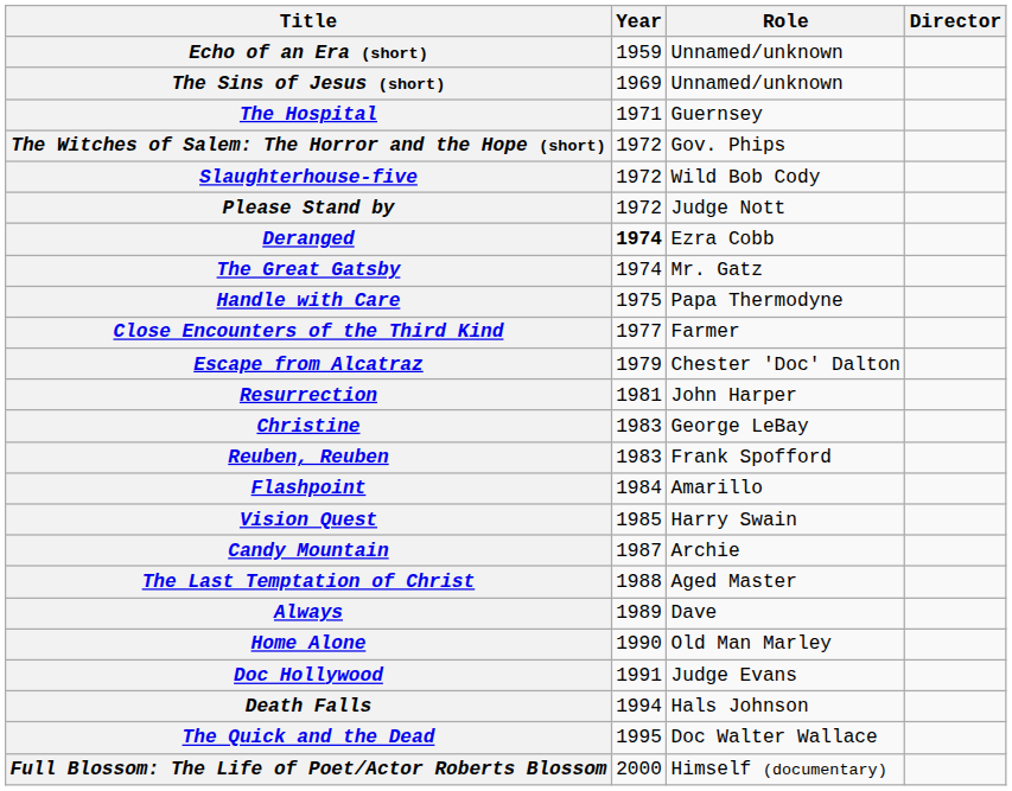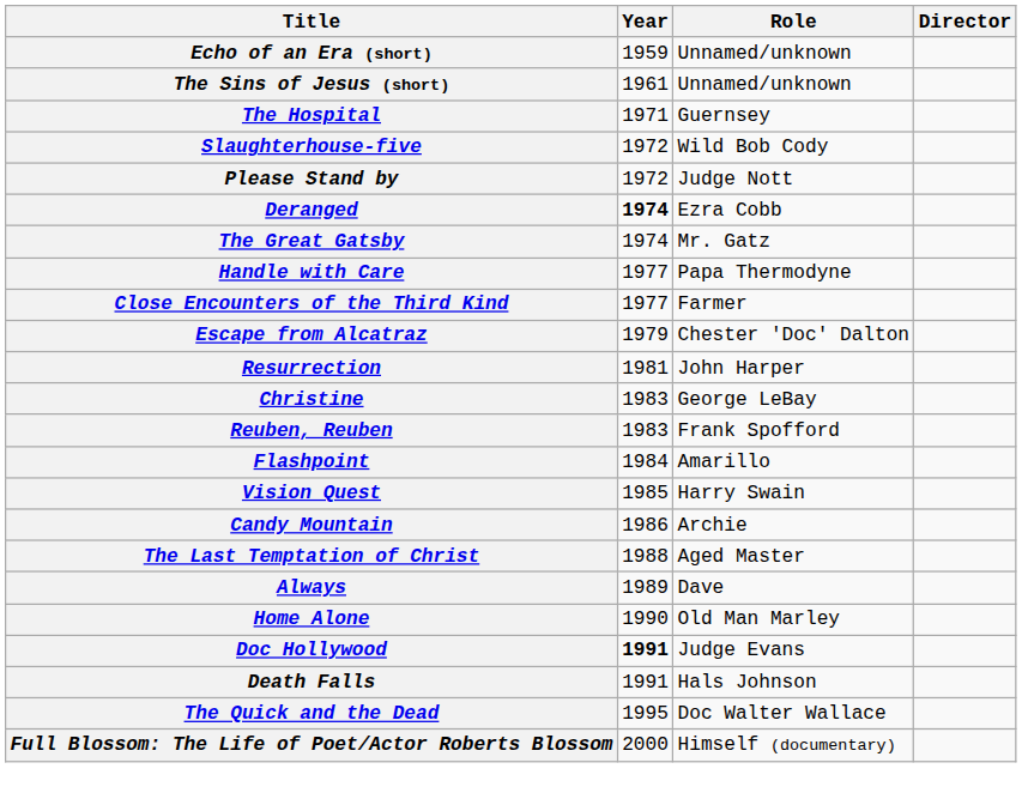The Sins of Jesus (short) | Year: 1969 -> 1961
- row: The Witches of Salem: The Horror and the Hope (short) | 1972 | Gov. Phips
Handle with Care | Year: 1975 -> 1977
Candy Mountain | Year: 1987 -> 1986
Doc Hollywood | Year: normal -> bold
Death Falls | Year: 1994 -> 1991
